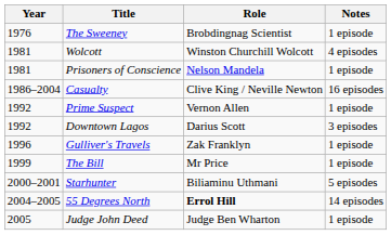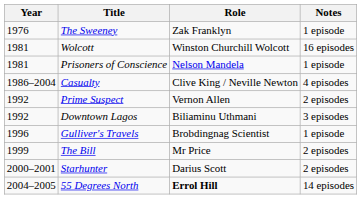The Sweeney | Role: Brobdingnag Scientist -> Zak Franklyn
Wolcott | Notes: 4 episodes -> 16 episodes
Casualty | Notes: 16 episodes -> 4 episodes
Prime Suspect | Notes: 1 episode -> 2 episodes
Downtown Lagos | Role: Darius Scott -> Biliaminu Uthmani
Gulliver's Travels | Role: Zak Franklyn -> Brobdingnag Scientist
The Bill | Notes: 1 episode -> 2 episodes
Starhunter | Role: Biliaminu Uthmani -> Darius Scott
Starhunter | Notes: 5 episodes -> 2 episodes
- row: 2005 | Judge John Deed | Judge Ben Wharton | 1 episode
